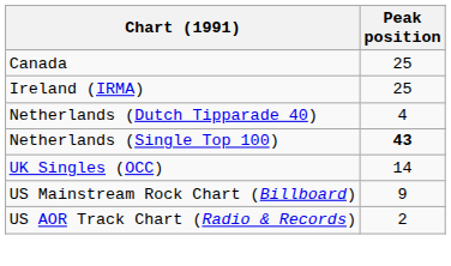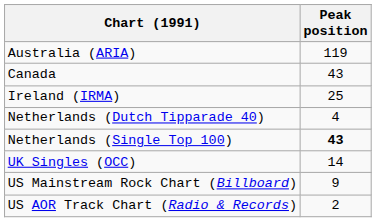+ row: Australia (ARIA) | 119
Canada | Peak position: 25 -> 43
